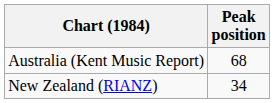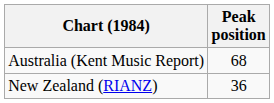New Zealand (RIANZ) | Peak position: 34 -> 36
